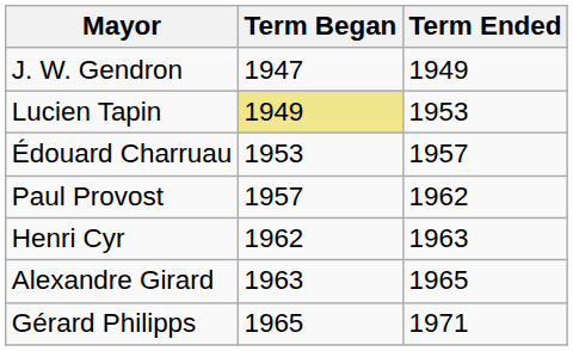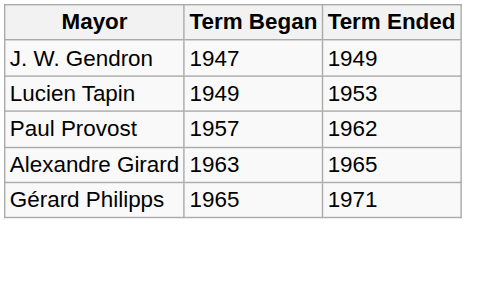Lucien Tapin | Term Began: khaki background -> no background
- row: Édouard Charruau | 1953 | 1957
- row: Henri Cyr | 1962 | 1963
